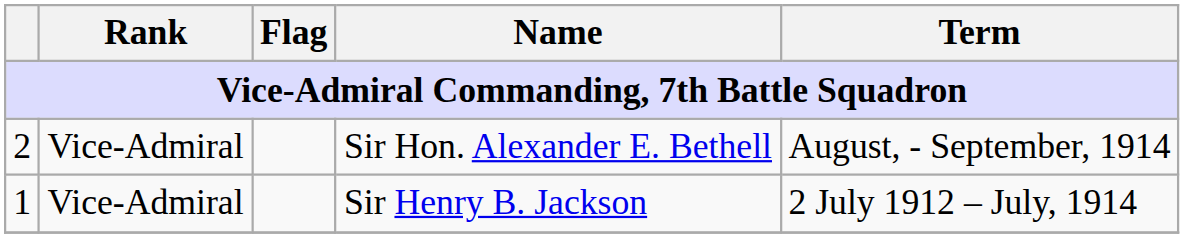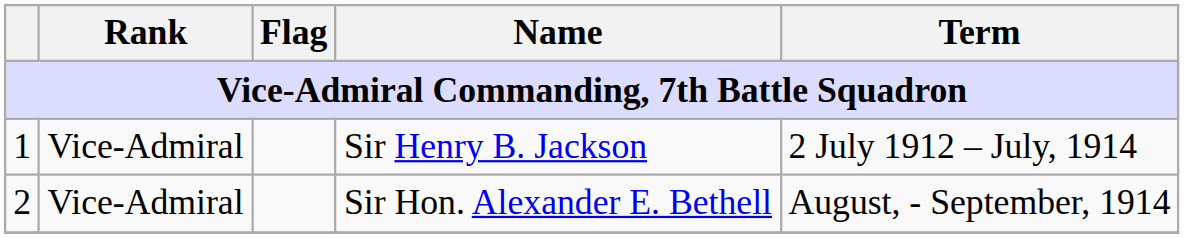rows swapped: Sir Henry B. Jackson <-> Sir Hon. Alexander E. Bethell
